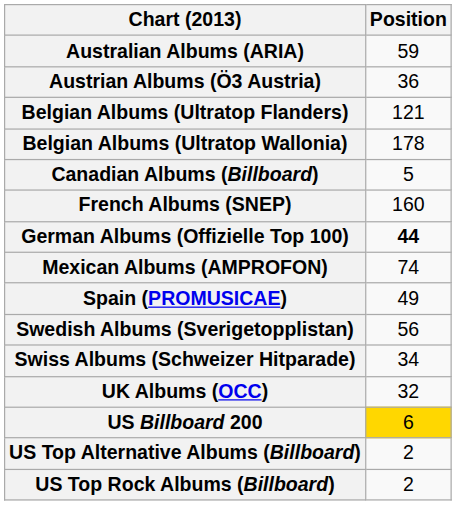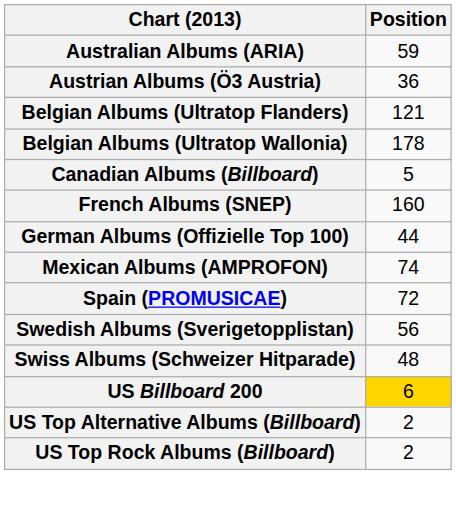German Albums (Offizielle Top 100) | Position: bold -> normal
Spain (PROMUSICAE) | Position: 49 -> 72
Swiss Albums (Schweizer Hitparade) | Position: 34 -> 48
- row: UK Albums (OCC) | 32
